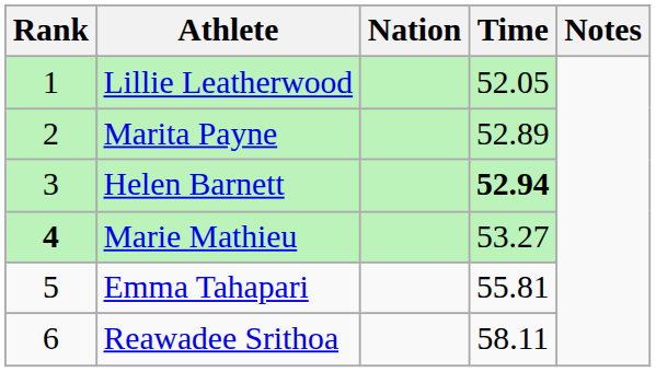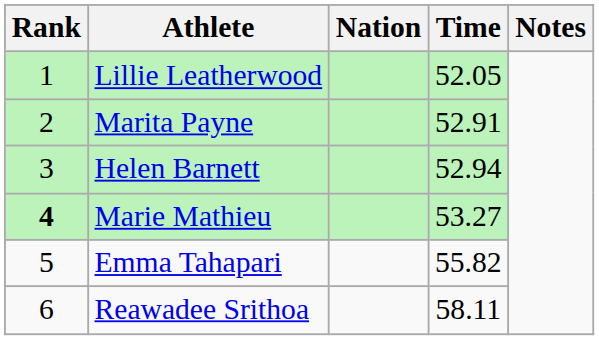Marita Payne | Time: 52.89 -> 52.91
Helen Barnett | Time: bold -> normal
Emma Tahapari | Time: 55.81 -> 55.82
